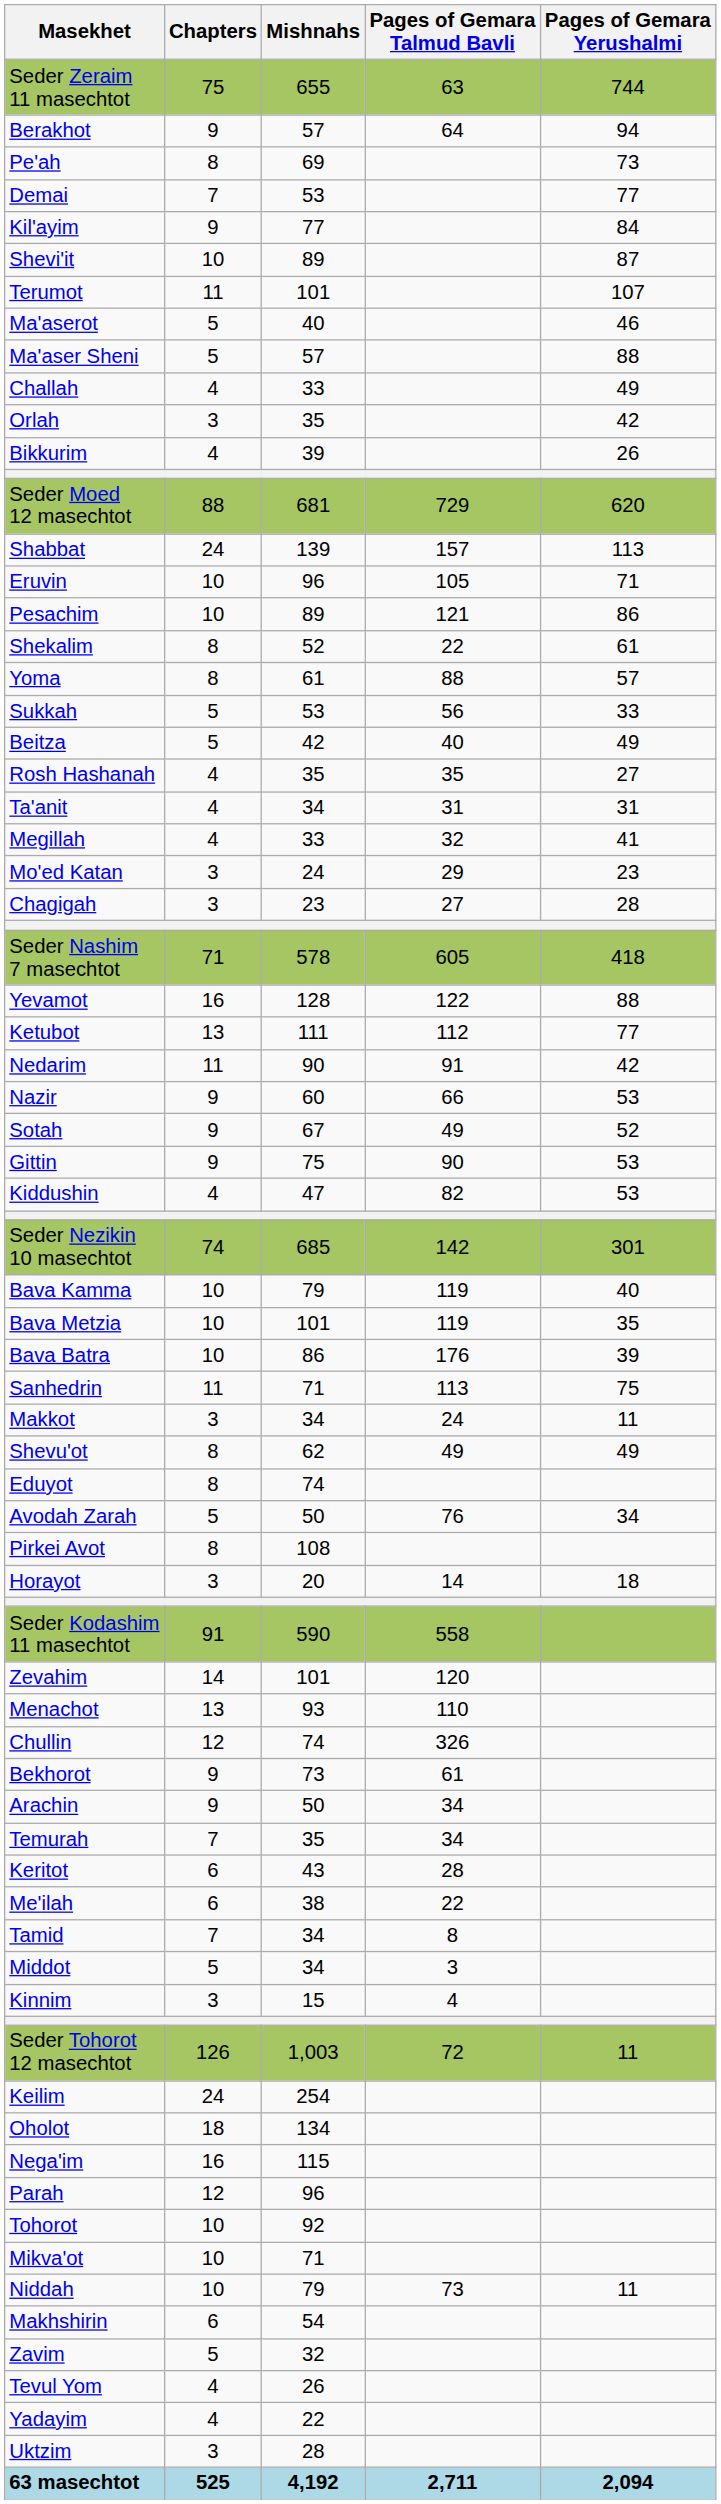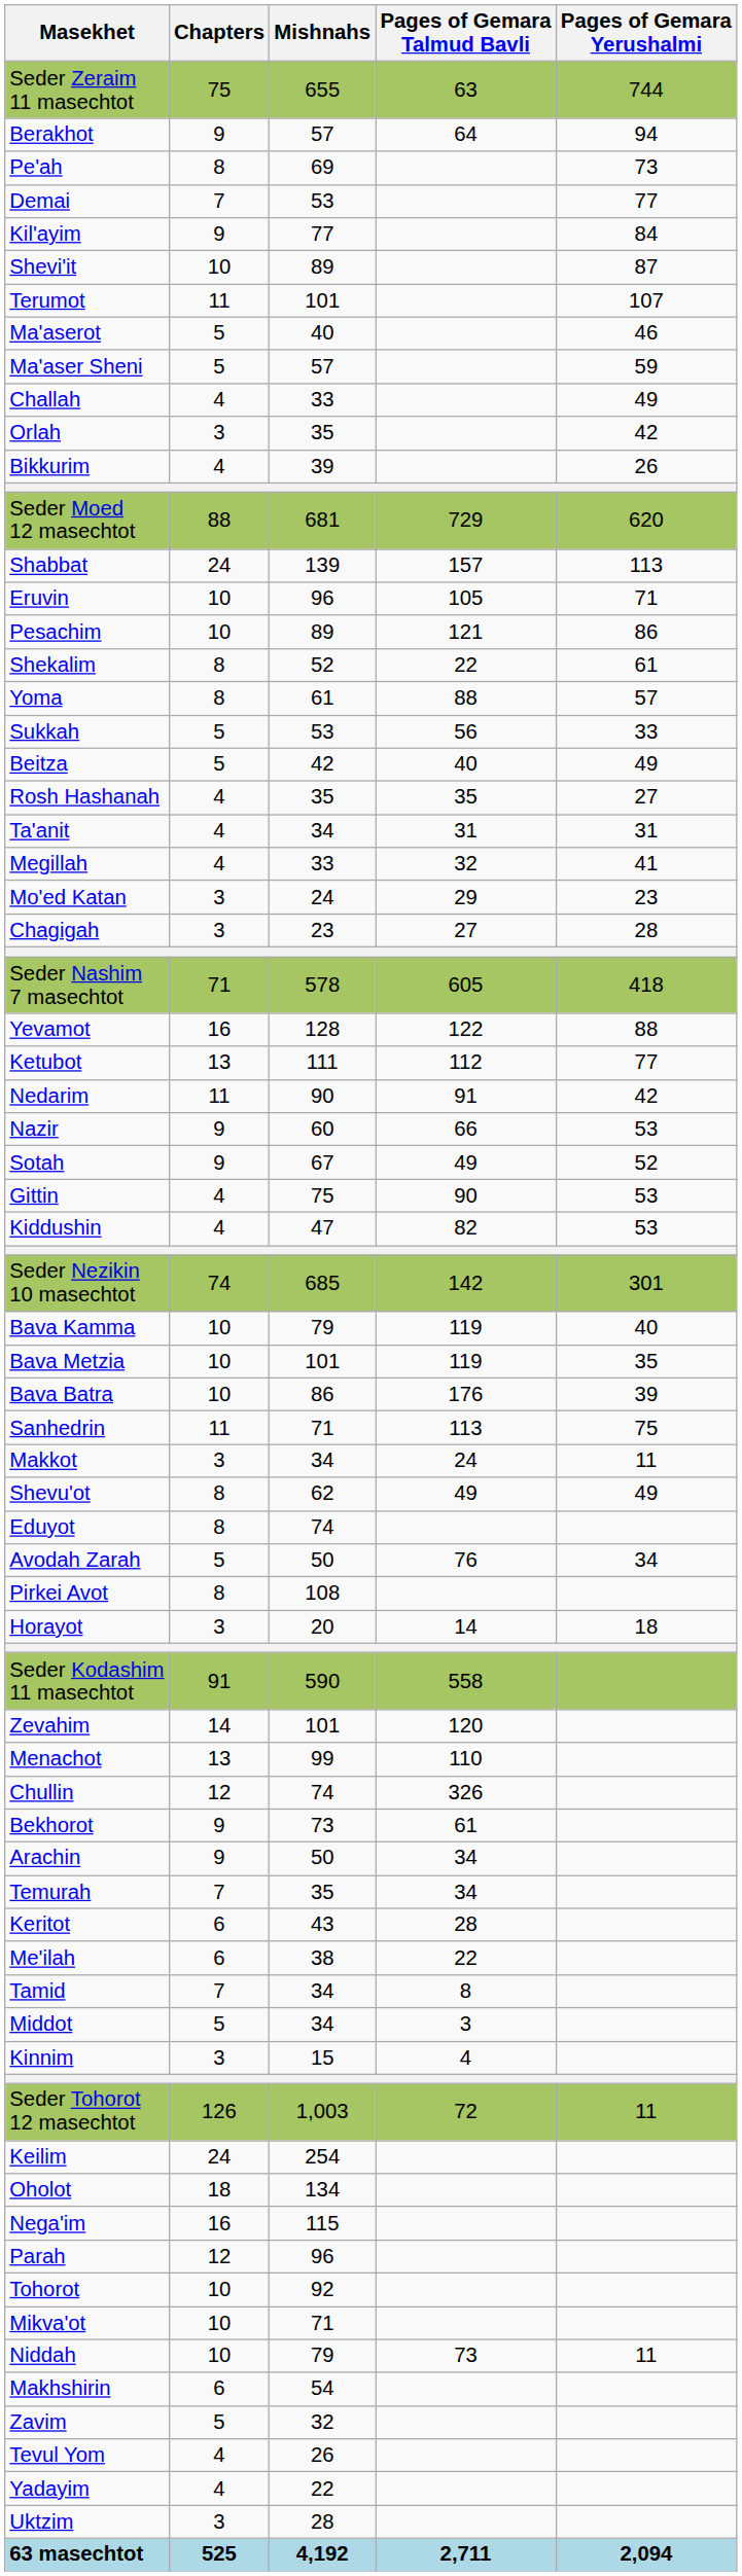Ma'aser Sheni | Pages of Gemara Yerushalmi: 88 -> 59
Gittin | Chapters: 9 -> 4
Menachot | Mishnahs: 93 -> 99
